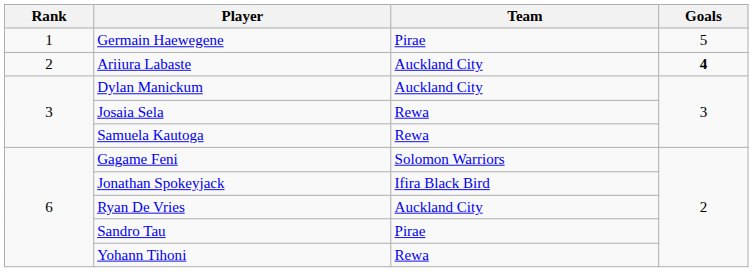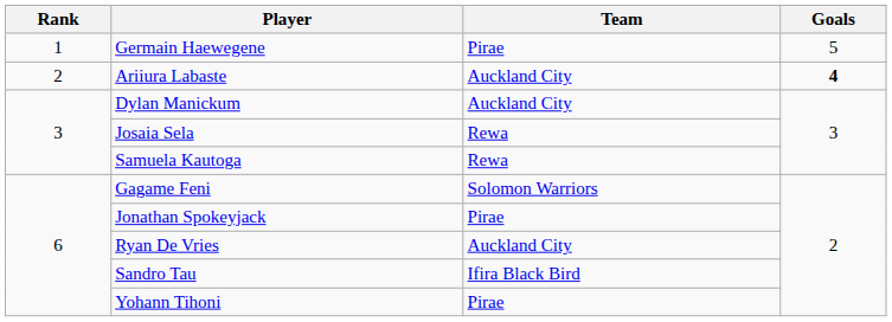Jonathan Spokeyjack | Team: Ifira Black Bird -> Pirae
Sandro Tau | Team: Pirae -> Ifira Black Bird
Yohann Tihoni | Team: Rewa -> Pirae
